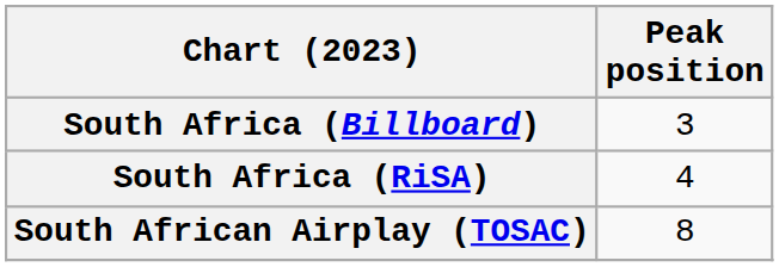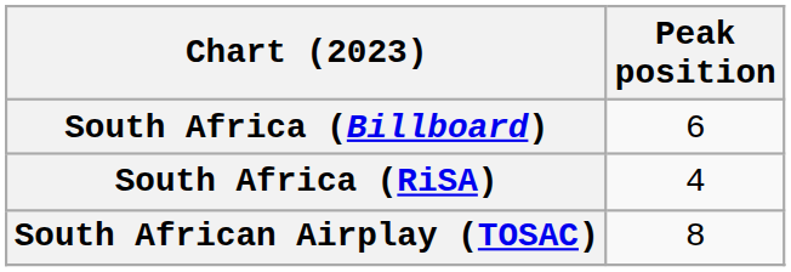South Africa (Billboard) | Peak position: 3 -> 6
